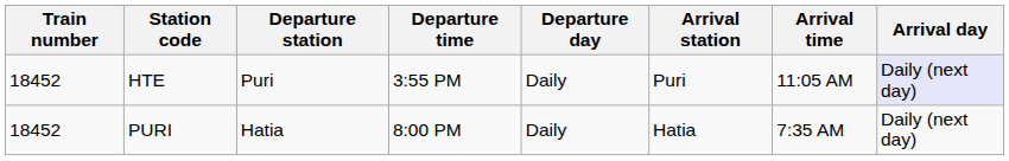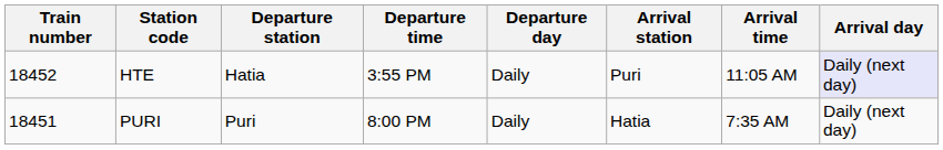HTE | Departure station: Puri -> Hatia
PURI | Train number: 18452 -> 18451
PURI | Departure station: Hatia -> Puri
